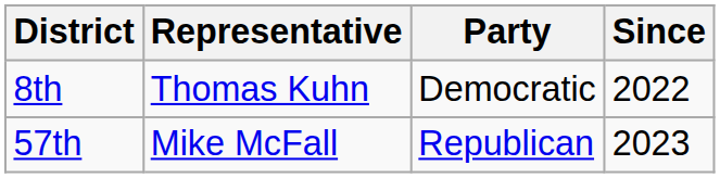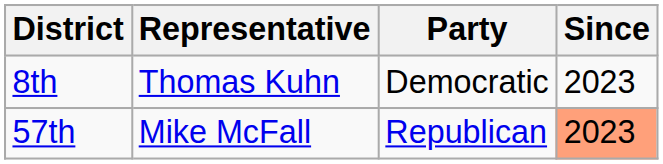8th | Since: 2022 -> 2023
57th | Since: no background -> lightsalmon background
